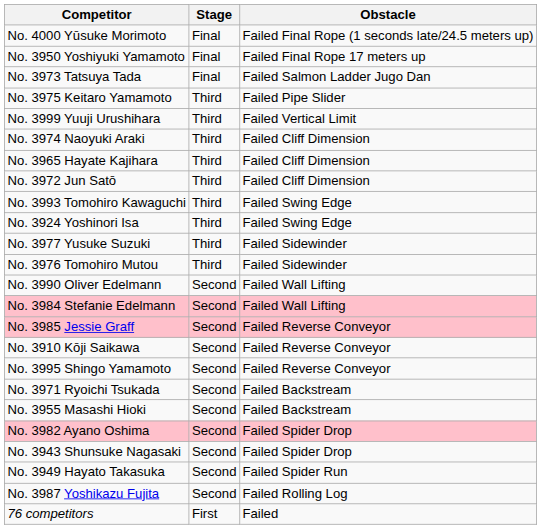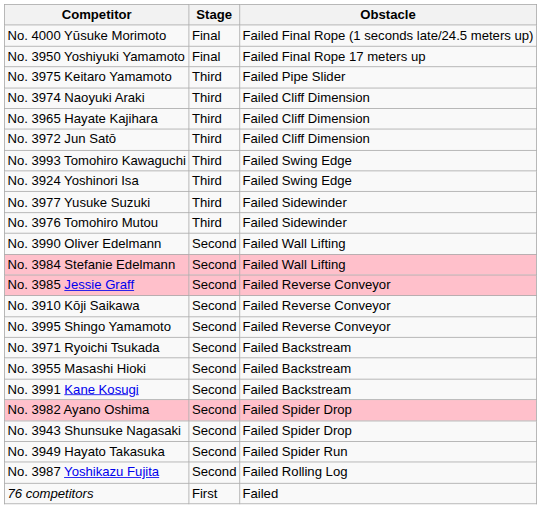- row: No. 3973 Tatsuya Tada | Final | Failed Salmon Ladder Jugo Dan
- row: No. 3999 Yuuji Urushihara | Third | Failed Vertical Limit
+ row: No. 3991 Kane Kosugi | Second | Failed Backstream
